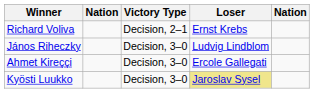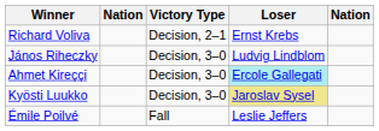Ahmet Kireççi | Loser: no background -> paleturquoise background
+ row: Émile Poilvé | Fall | Leslie Jeffers
